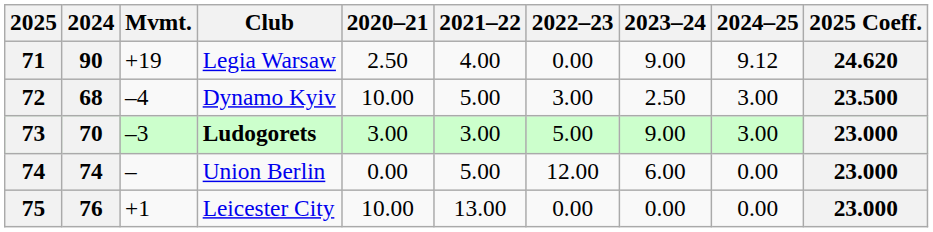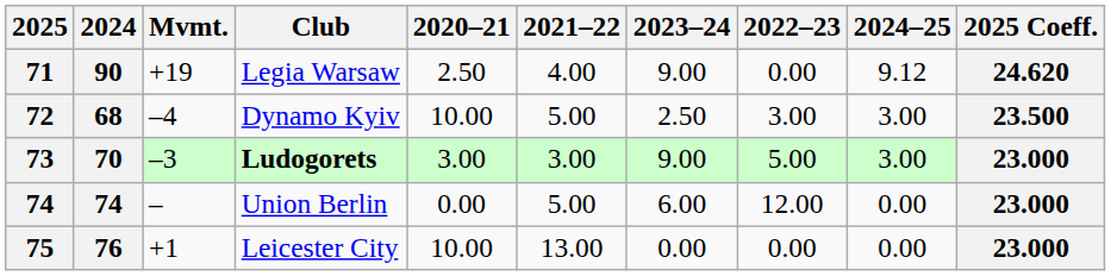columns swapped: 2022–23 <-> 2023–24
